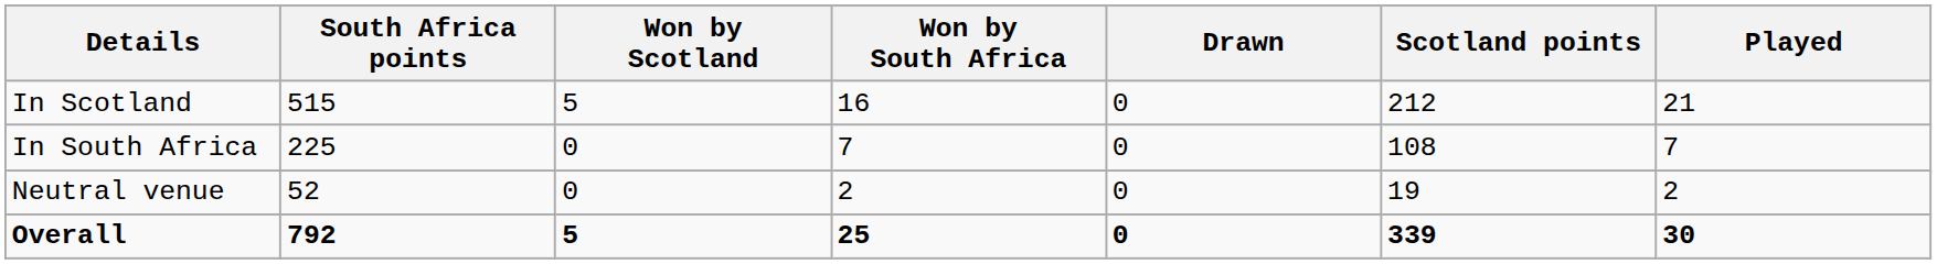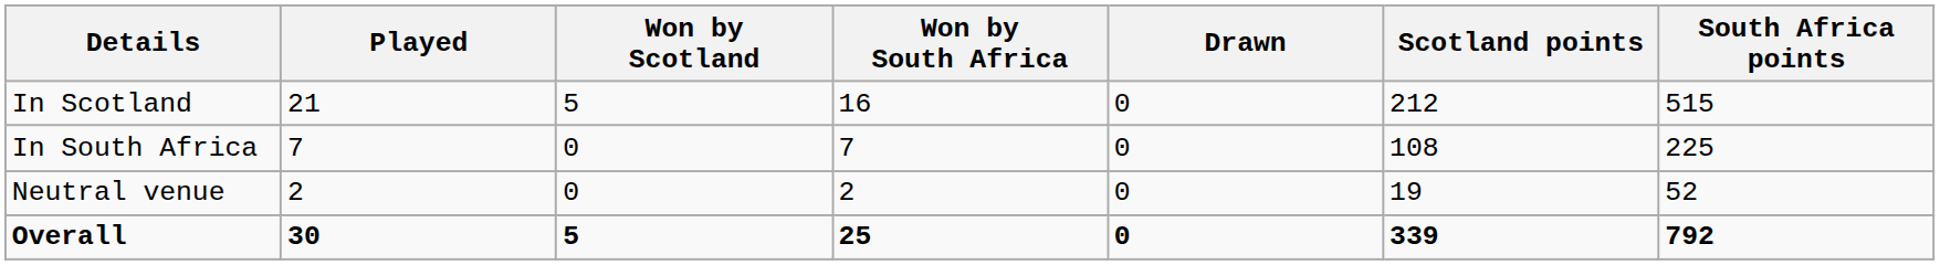columns swapped: Played <-> South Africa points
